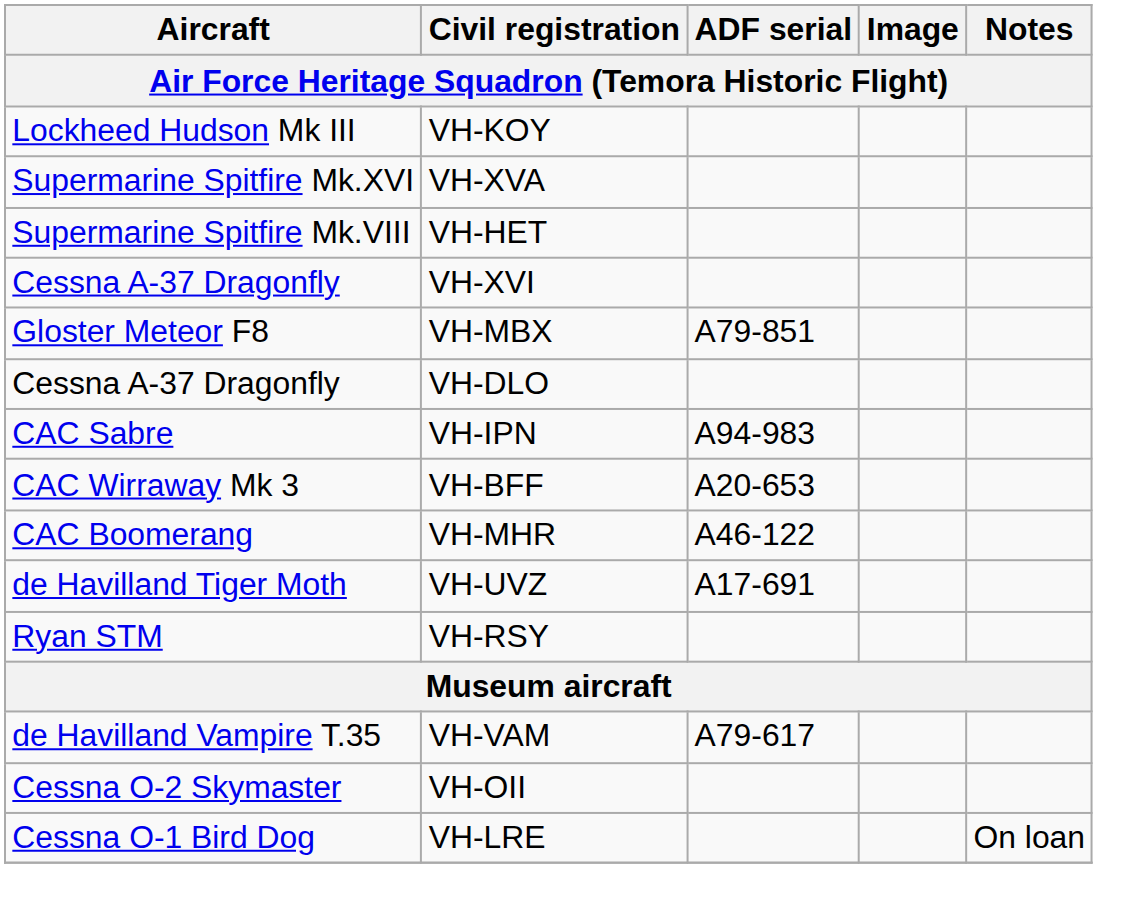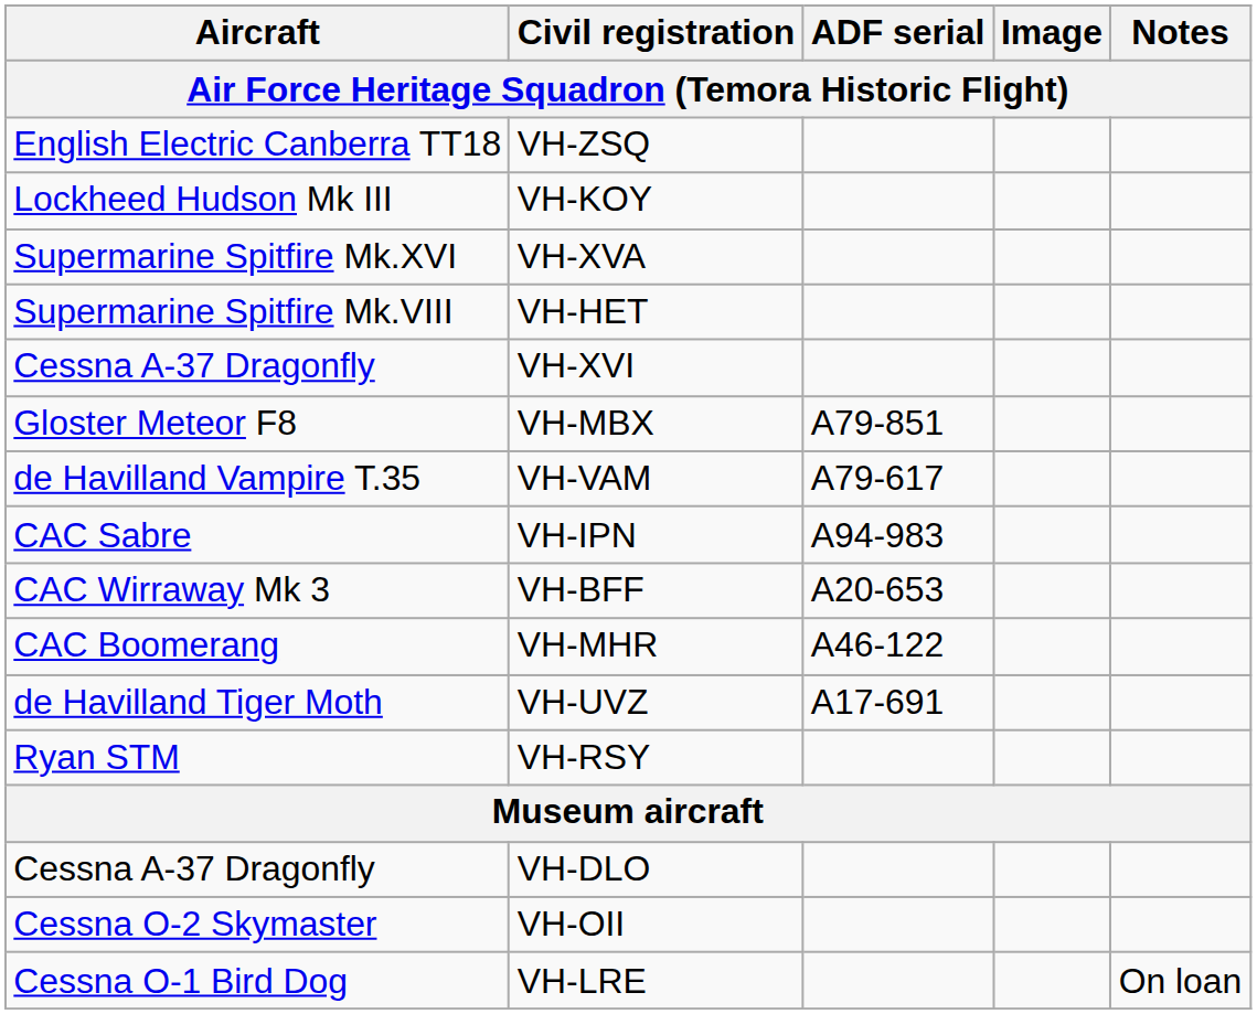+ row: English Electric Canberra TT18 | VH-ZSQ
rows swapped: VH-VAM <-> VH-DLO
